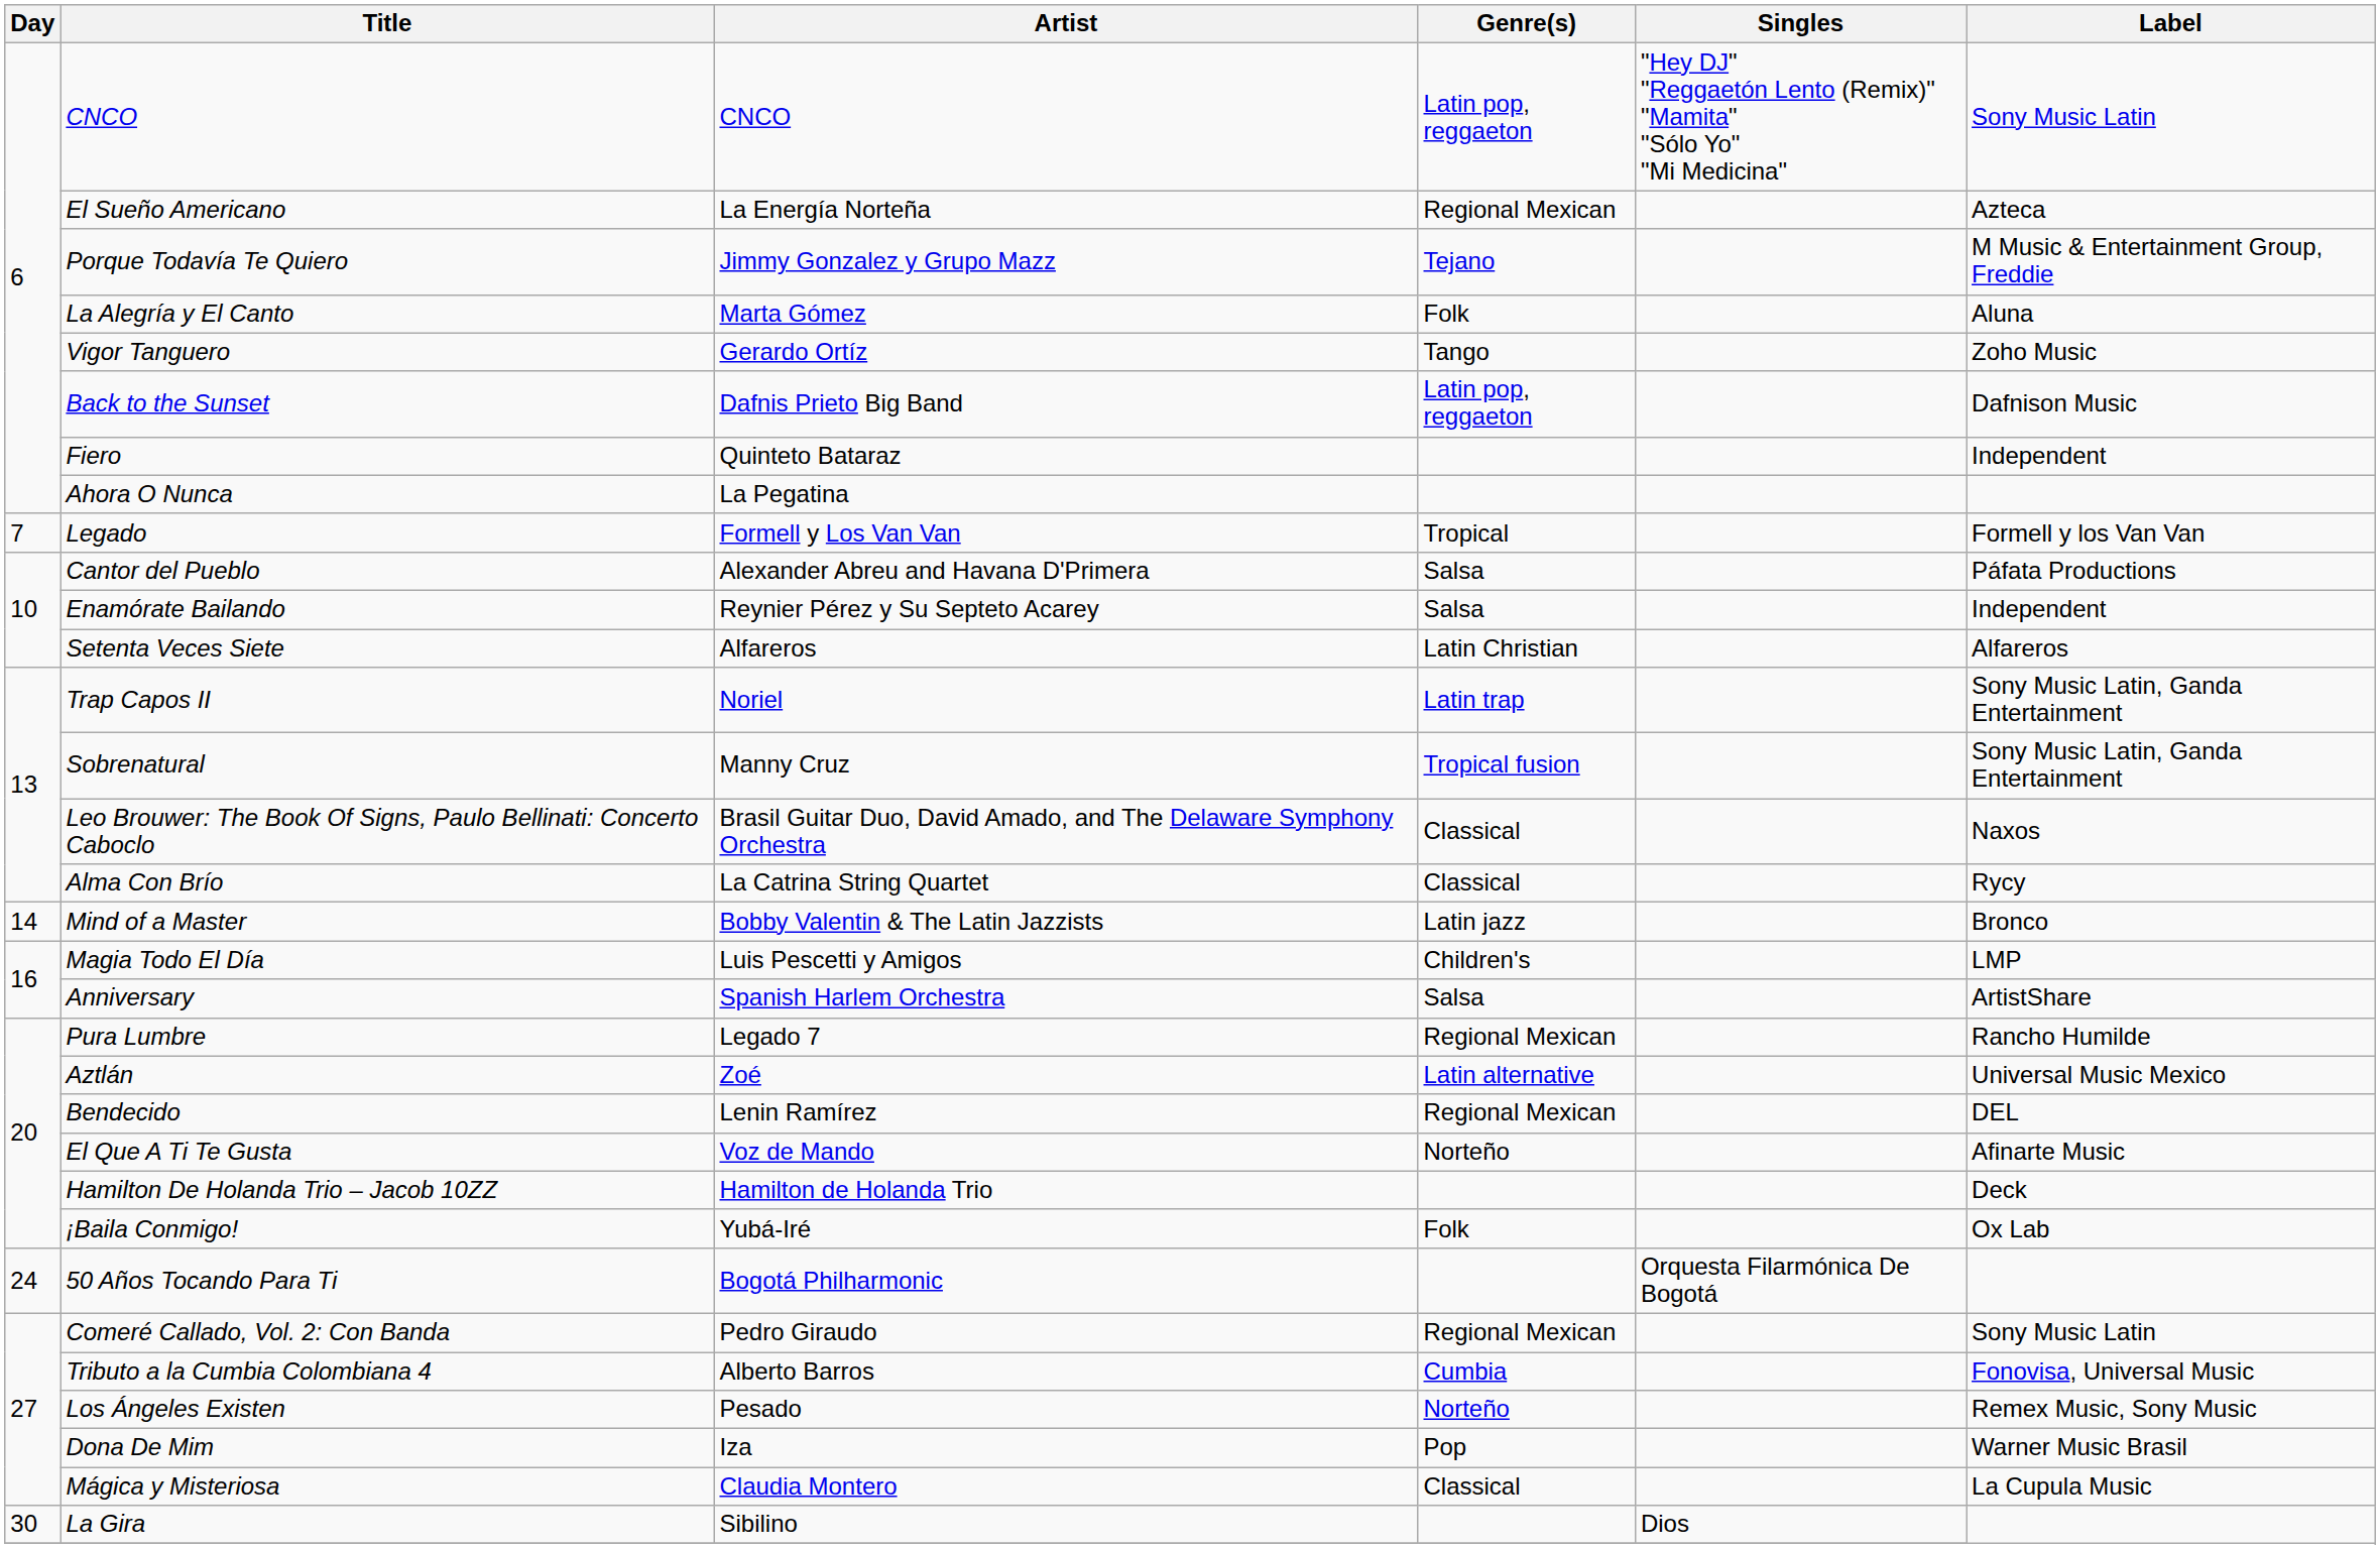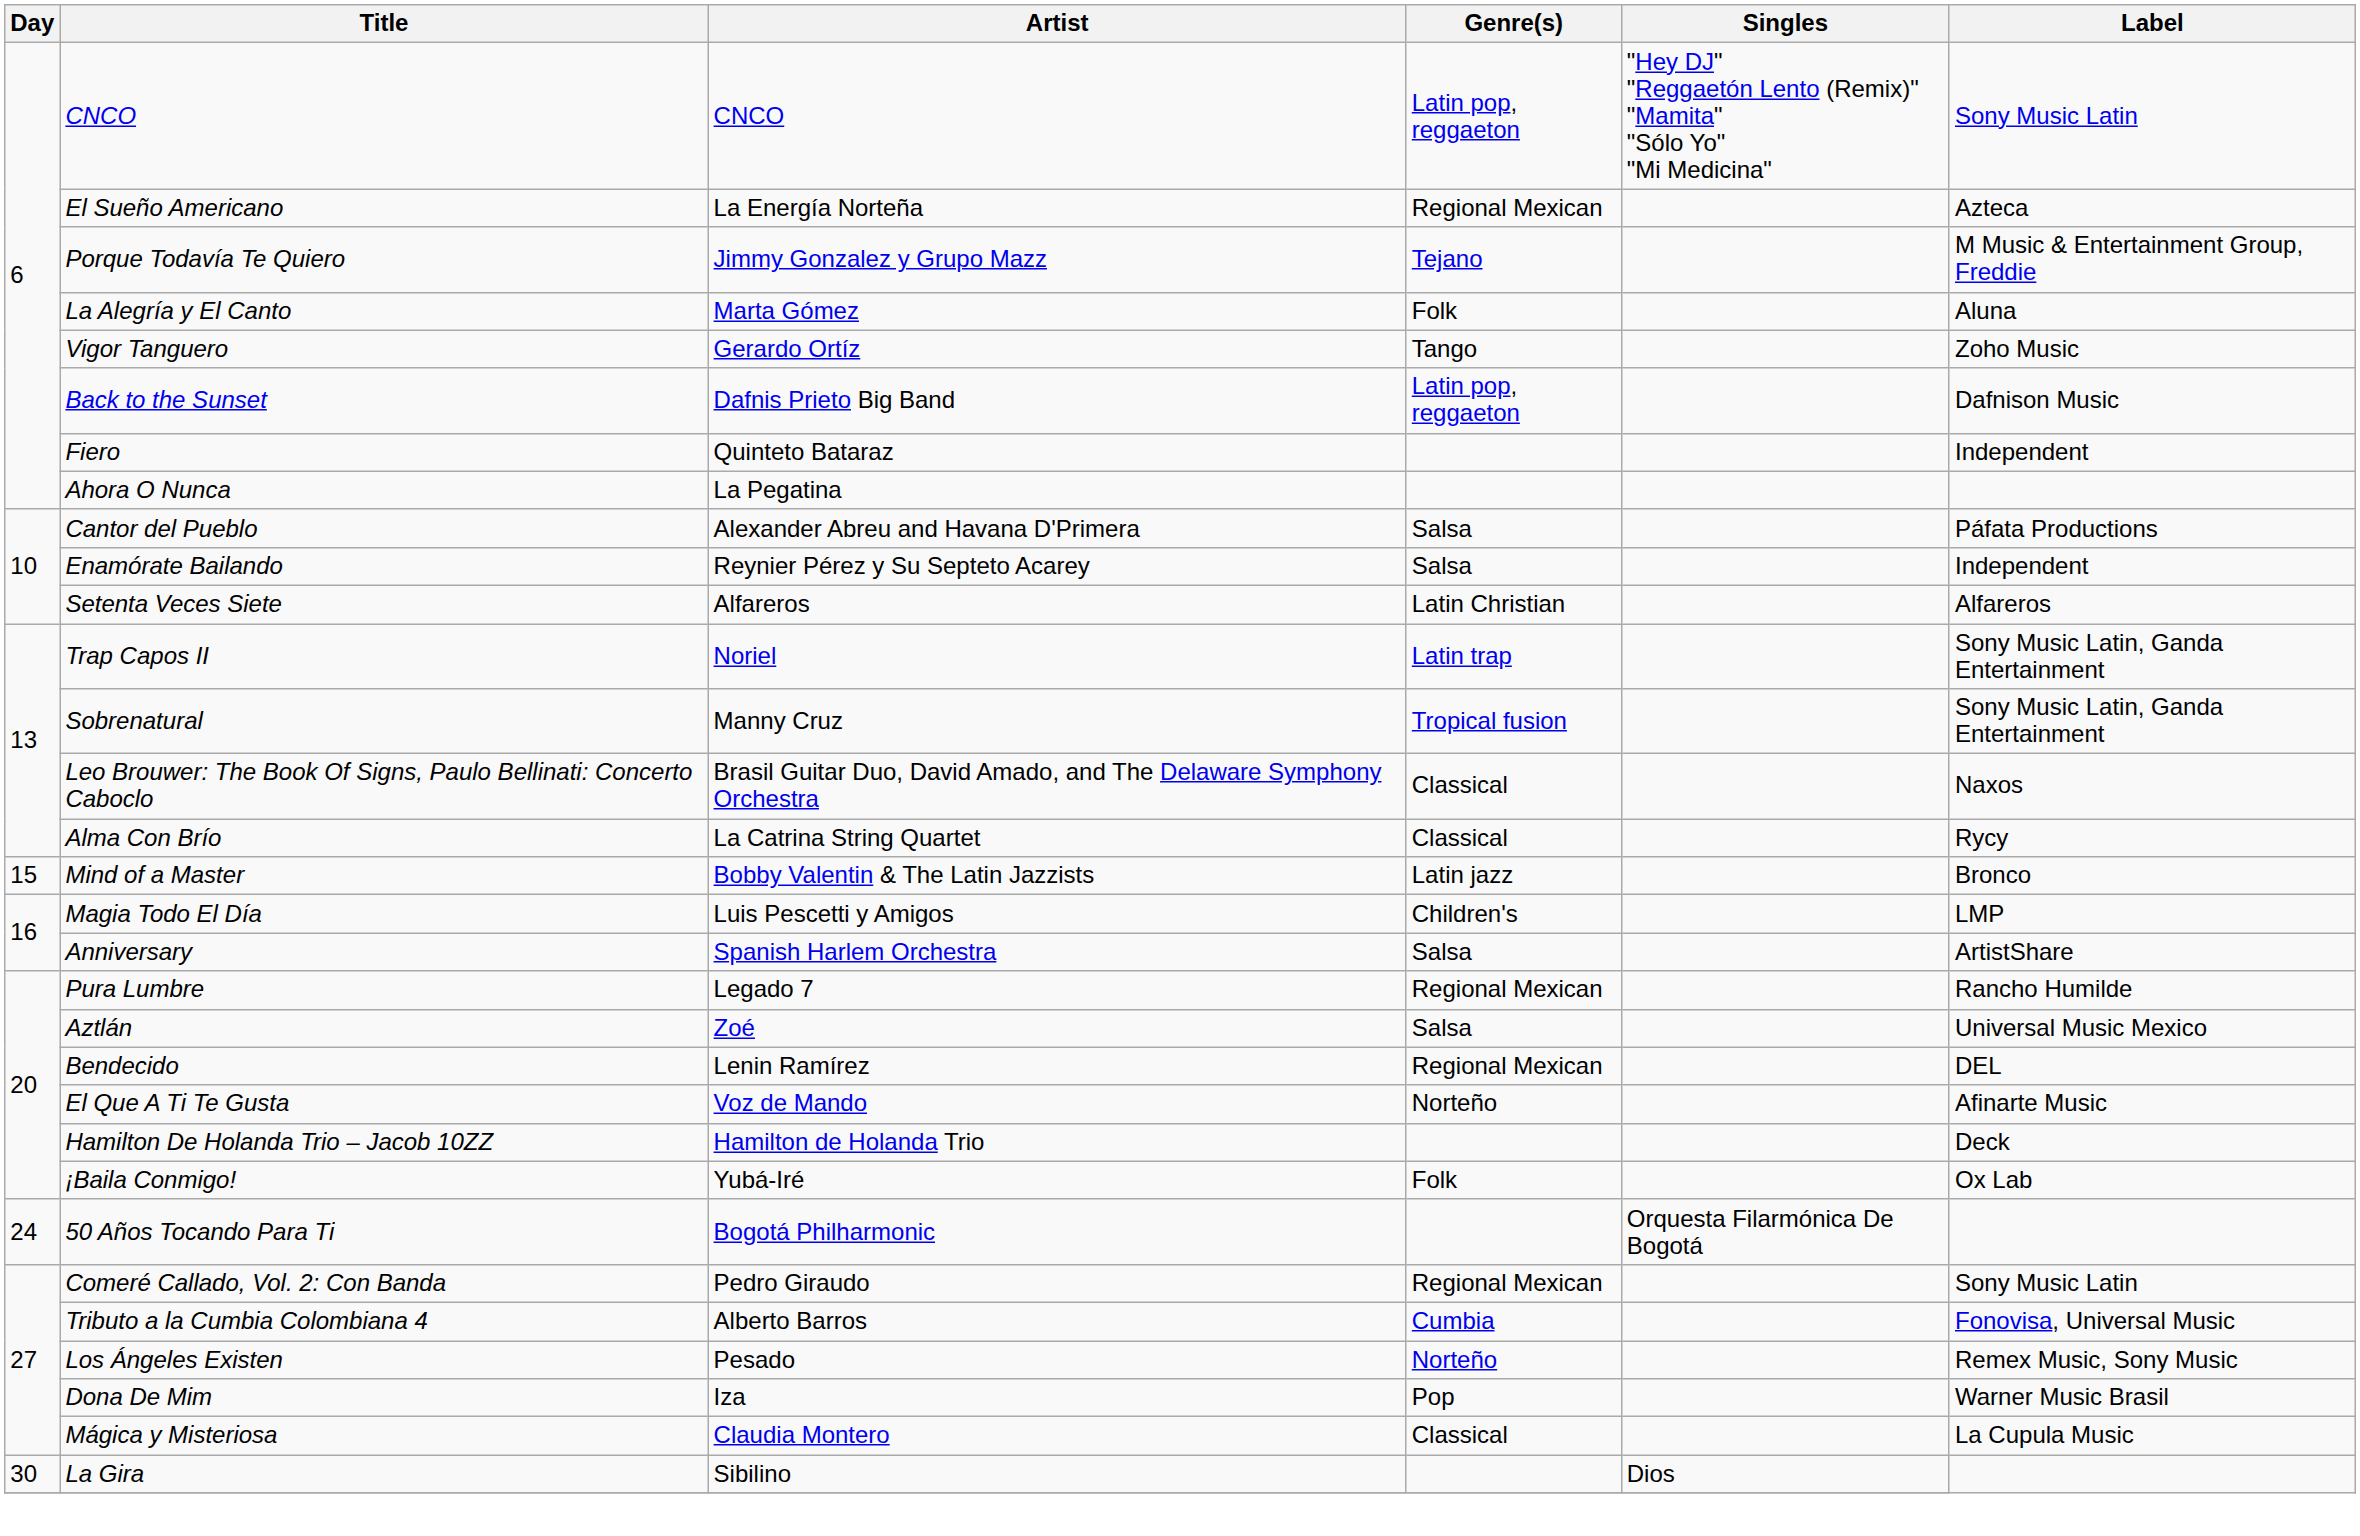- row: 7 | Legado | Formell y Los Van Van | Tropical | Formell y los Van Van
Mind of a Master | Day: 14 -> 15
Aztlán | Genre(s): Latin alternative -> Salsa
